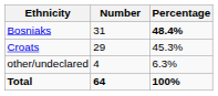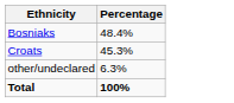- column: Number | 31 | 29 | 4 | 64
Bosniaks | Percentage: bold -> normal
